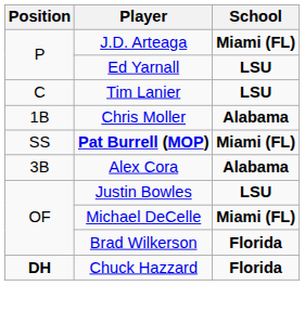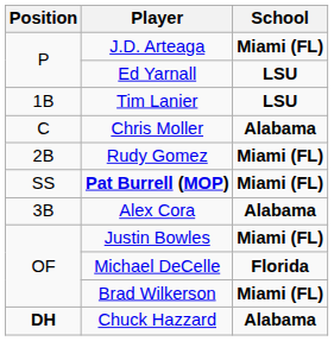Tim Lanier | Position: C -> 1B
Chris Moller | Position: 1B -> C
+ row: 2B | Rudy Gomez | Miami (FL)
Justin Bowles | School: LSU -> Miami (FL)
Michael DeCelle | School: Miami (FL) -> Florida
Brad Wilkerson | School: Florida -> Miami (FL)
Chuck Hazzard | School: Florida -> Alabama
